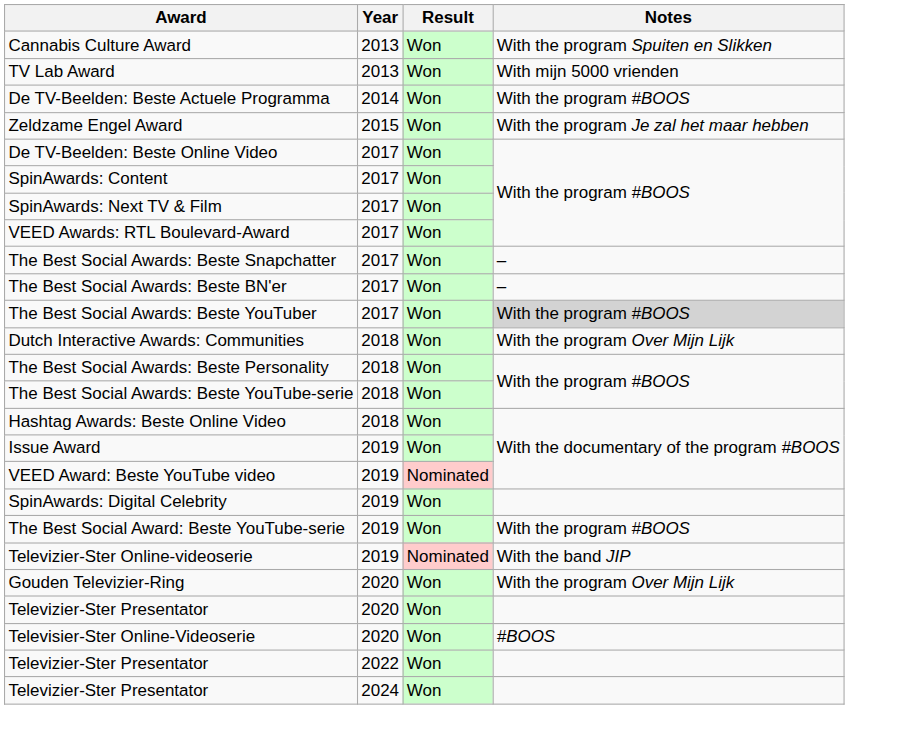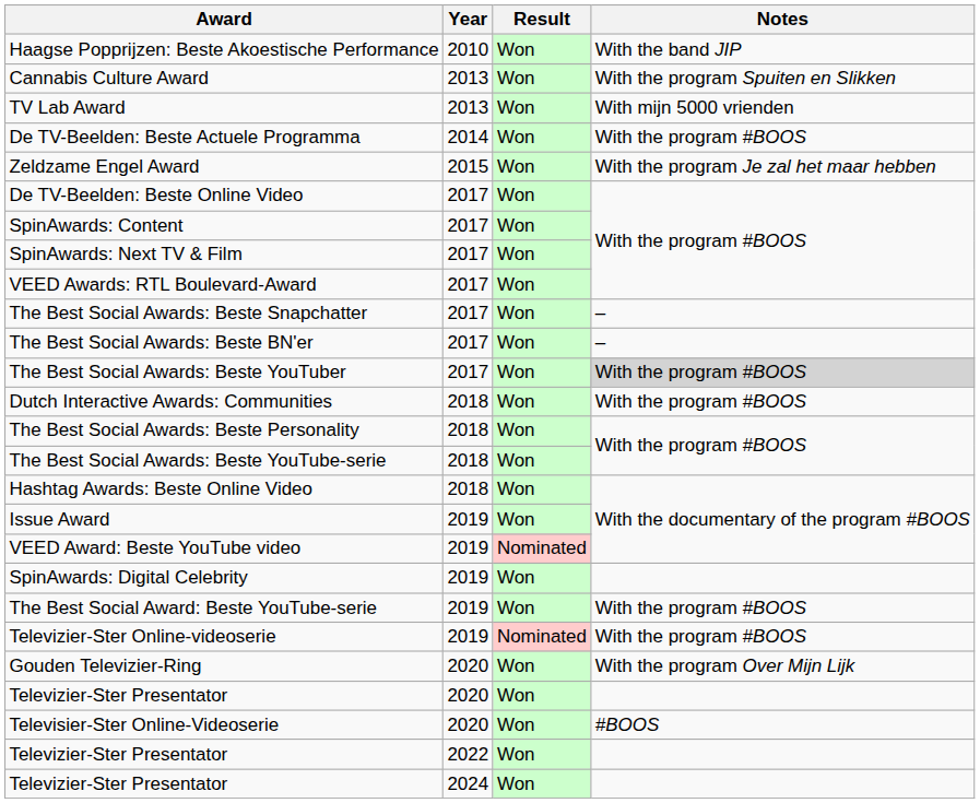+ row: Haagse Popprijzen: Beste Akoestische Performance | 2010 | Won | With the band JIP
Dutch Interactive Awards: Communities | Notes: With the program Over Mijn Lijk -> With the program #BOOS
Televizier-Ster Online-videoserie | Notes: With the band JIP -> With the program #BOOS
